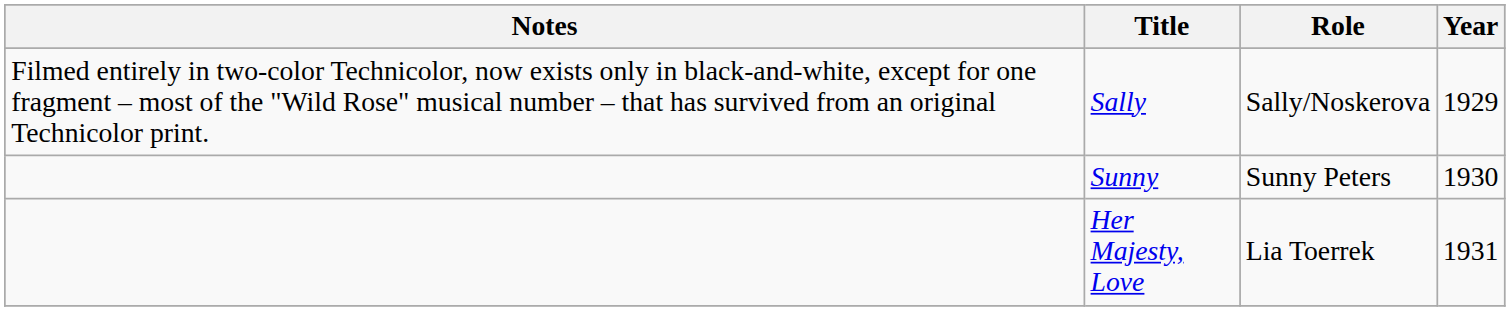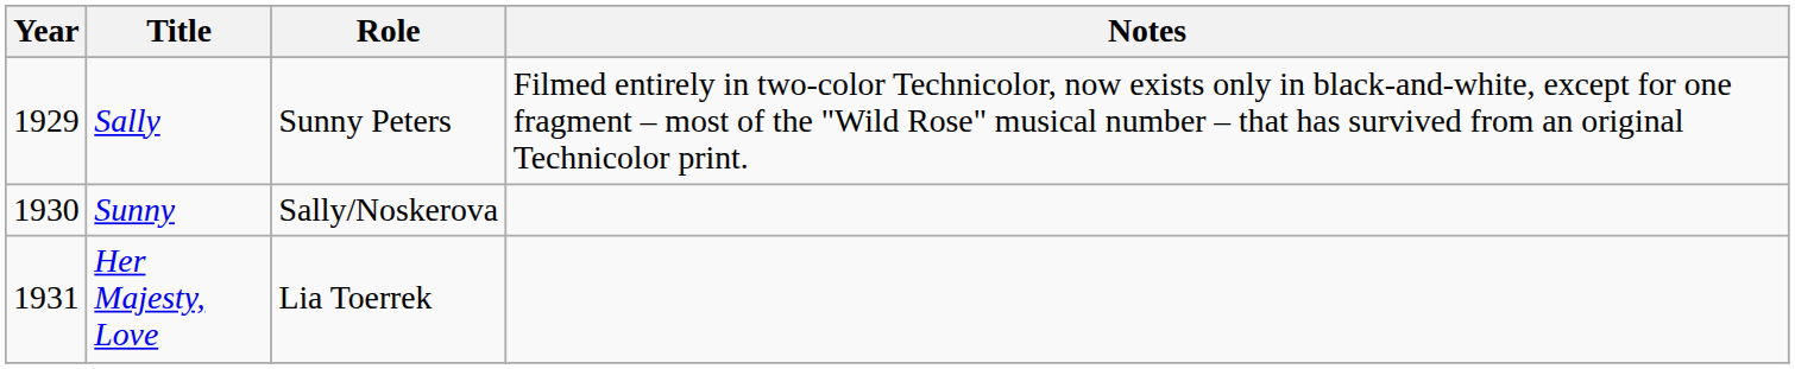columns swapped: Year <-> Notes
Sally | Role: Sally/Noskerova -> Sunny Peters
Sunny | Role: Sunny Peters -> Sally/Noskerova
